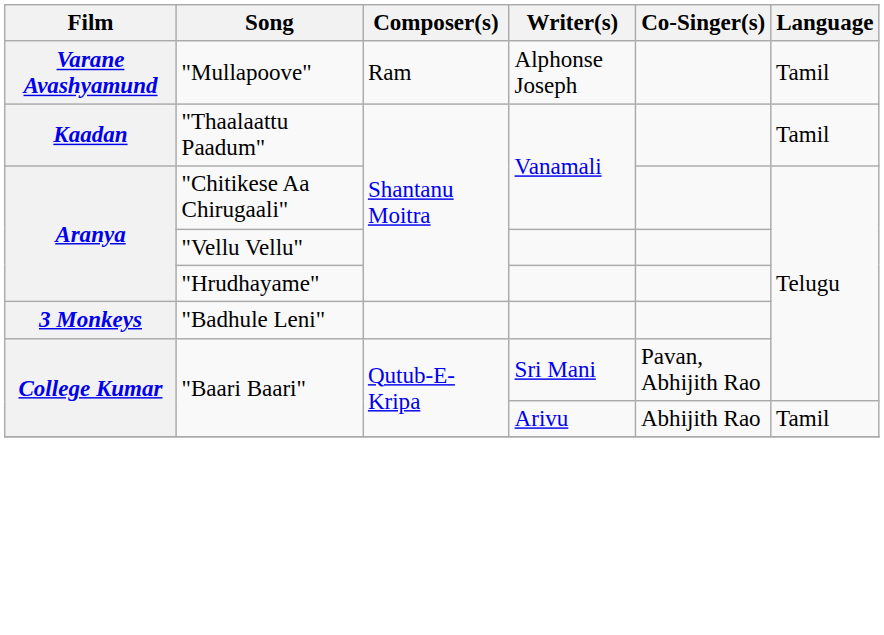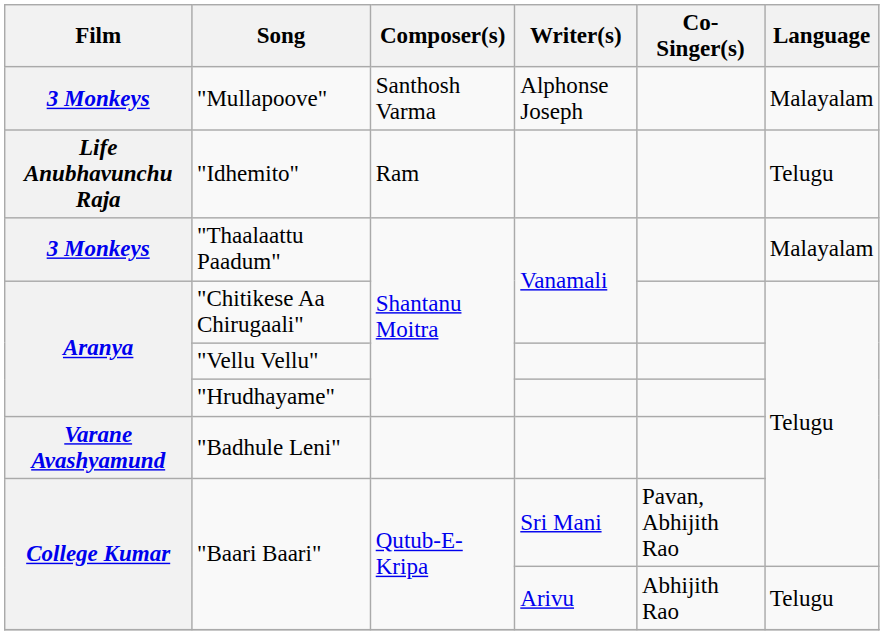"Mullapoove" | Film: Varane Avashyamund -> 3 Monkeys
"Mullapoove" | Composer(s): Ram -> Santhosh Varma
"Mullapoove" | Language: Tamil -> Malayalam
+ row: Life Anubhavunchu Raja | "Idhemito" | Ram | Telugu
"Thaalaattu Paadum" | Film: Kaadan -> 3 Monkeys
"Thaalaattu Paadum" | Language: Tamil -> Malayalam
"Badhule Leni" | Film: 3 Monkeys -> Varane Avashyamund
"Baari Baari" / Arivu | Language: Tamil -> Telugu
